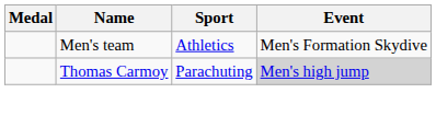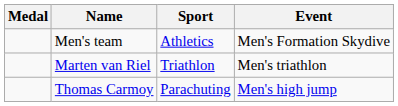+ row: Marten van Riel | Triathlon | Men's triathlon
Thomas Carmoy | Event: lightgrey background -> no background
